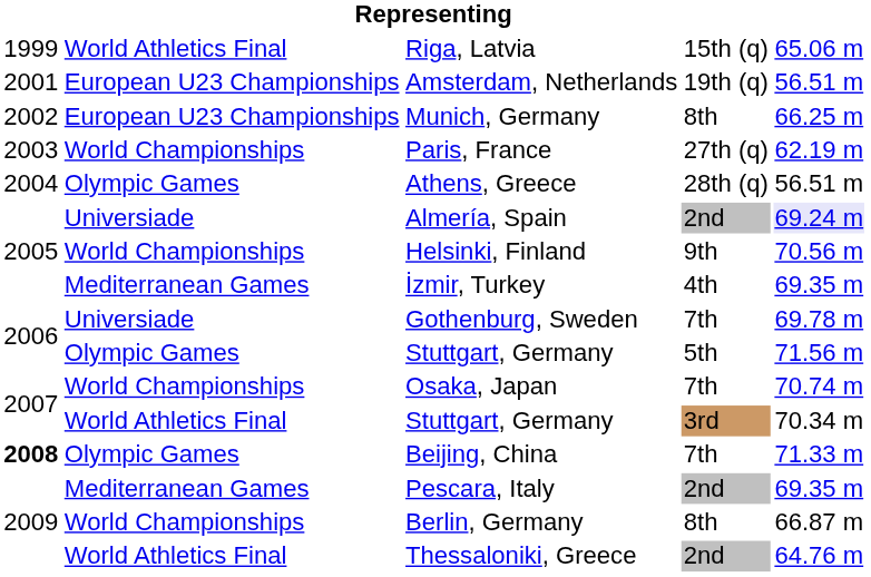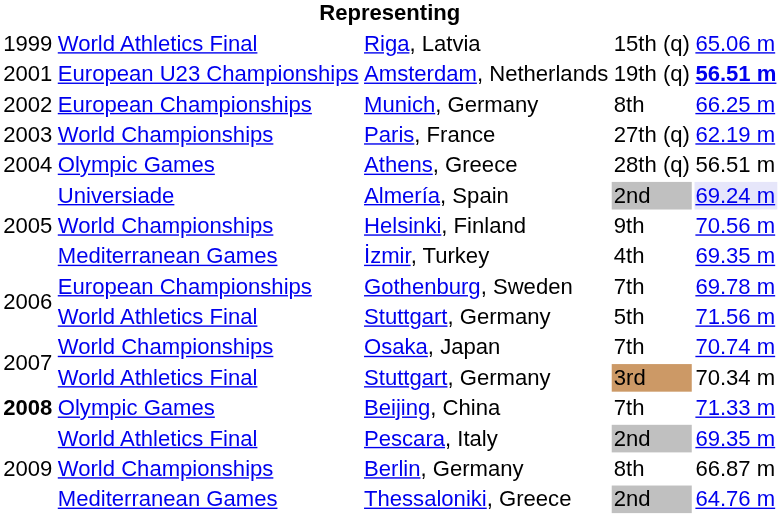Amsterdam, Netherlands | column 5: normal -> bold
Munich, Germany | column 2: European U23 Championships -> European Championships
Gothenburg, Sweden | column 2: Universiade -> European Championships
Stuttgart, Germany / 5th | column 2: Olympic Games -> World Athletics Final
Pescara, Italy | column 2: Mediterranean Games -> World Athletics Final
Thessaloniki, Greece | column 2: World Athletics Final -> Mediterranean Games
